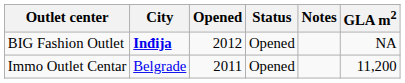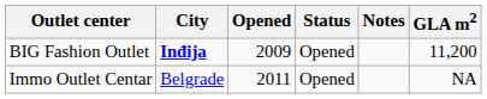BIG Fashion Outlet | Opened: 2012 -> 2009
BIG Fashion Outlet | GLA m2: NA -> 11,200
Immo Outlet Centar | GLA m2: 11,200 -> NA
